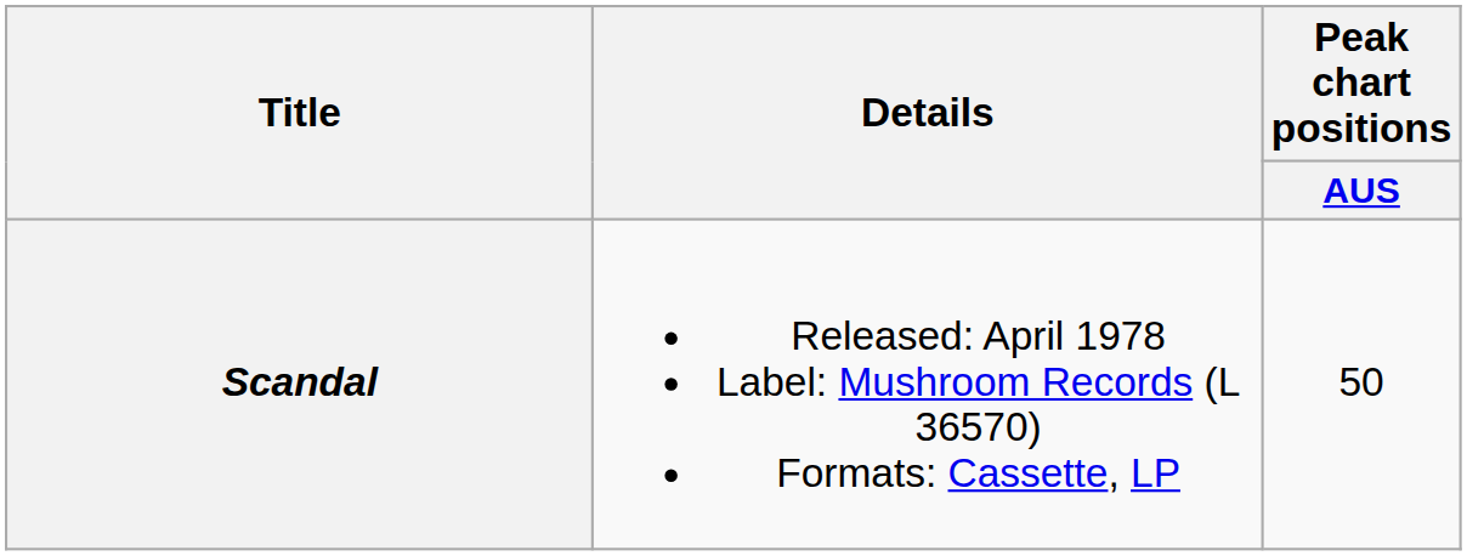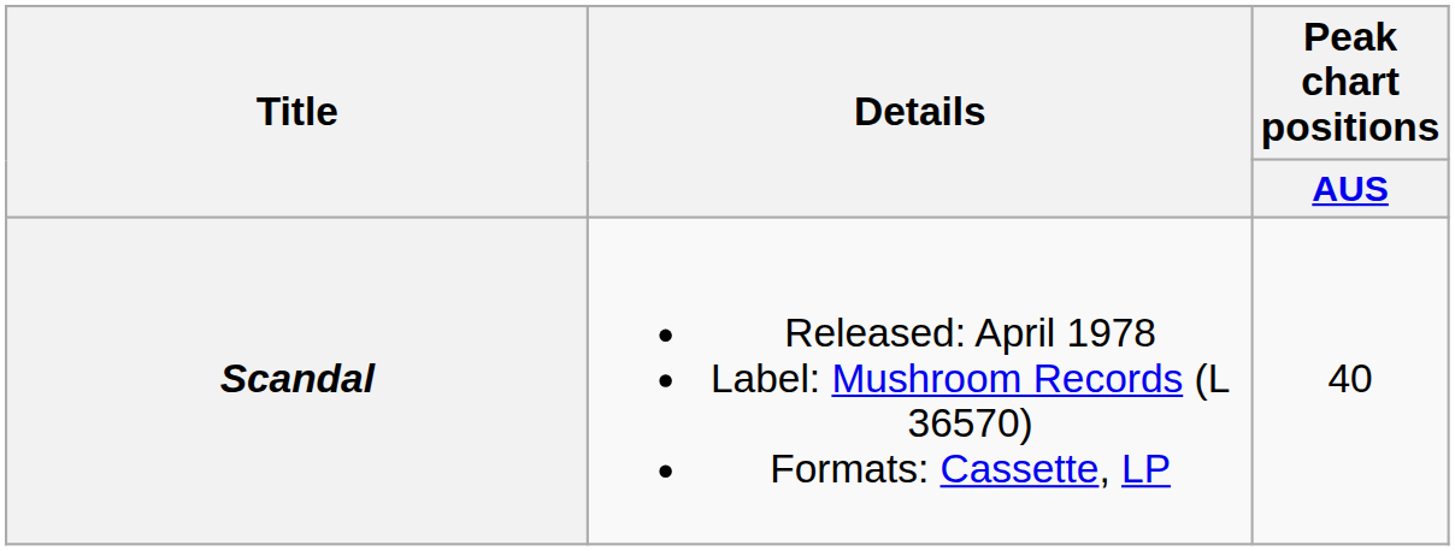Scandal | Peak chart positions / AUS: 50 -> 40
